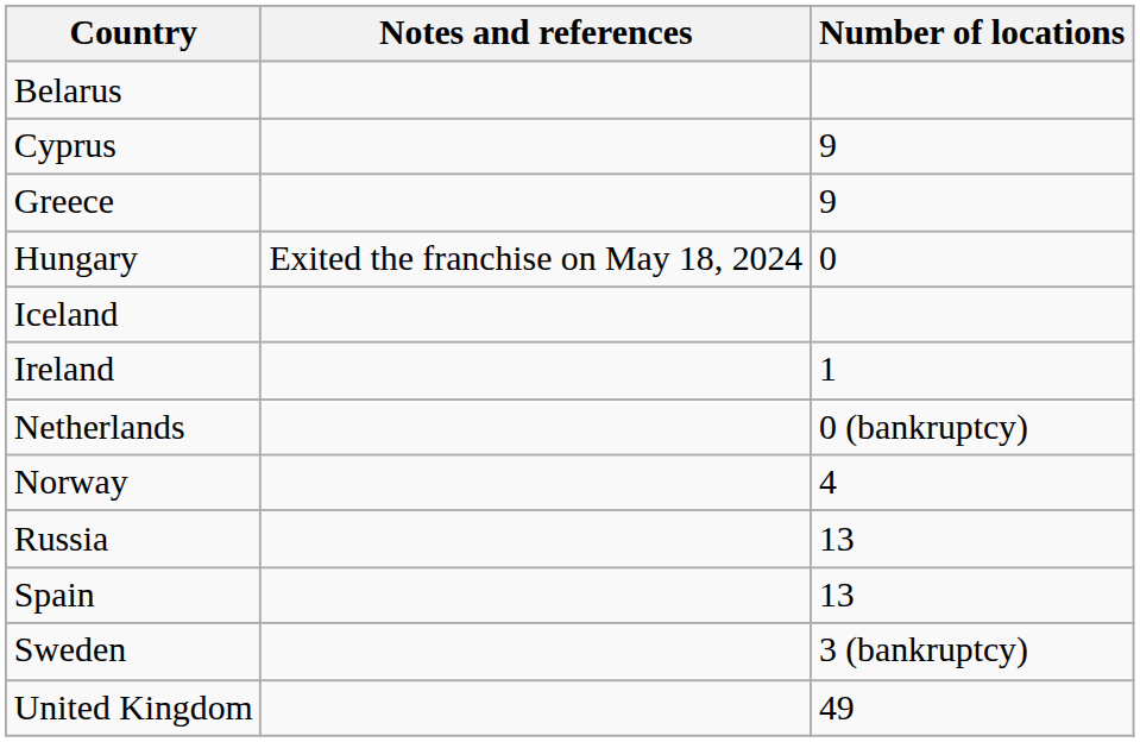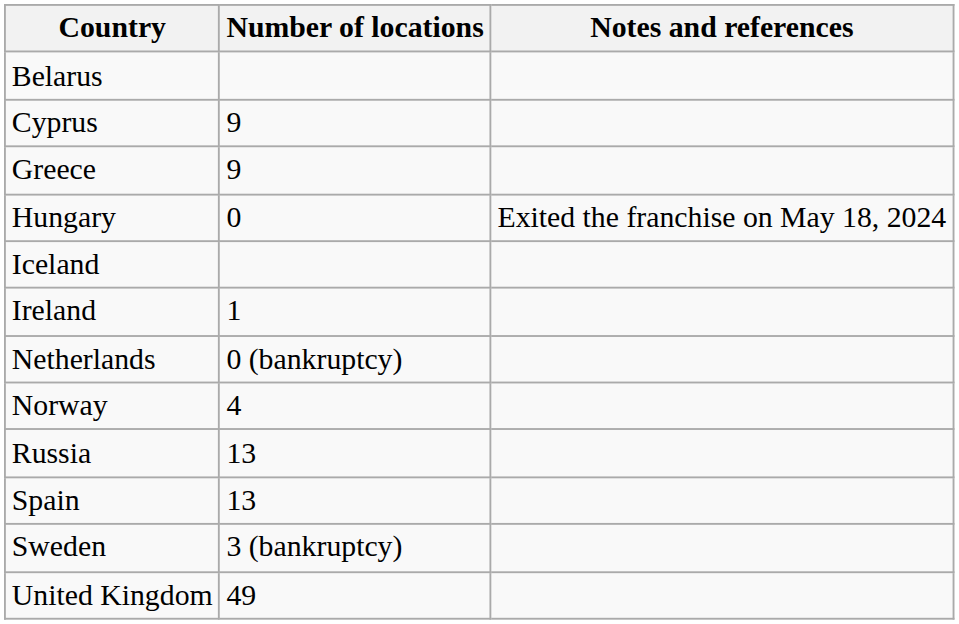columns swapped: Number of locations <-> Notes and references
